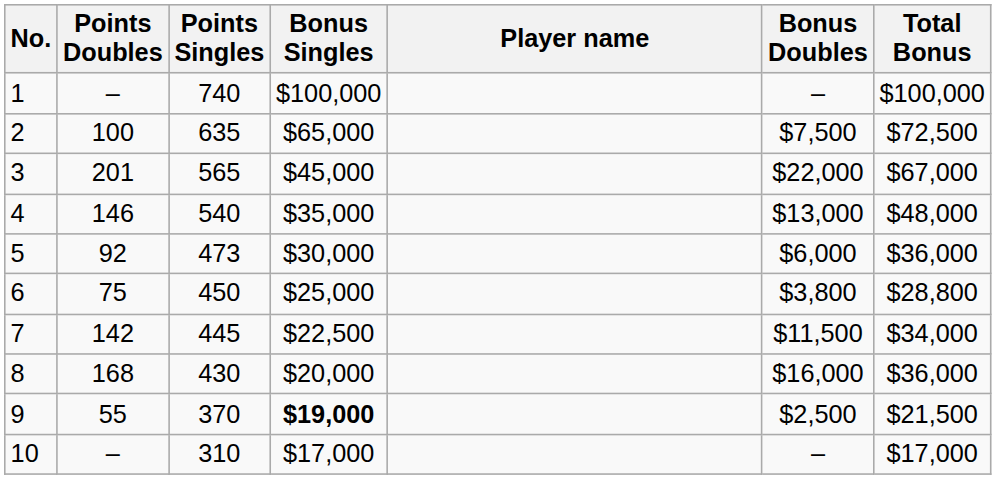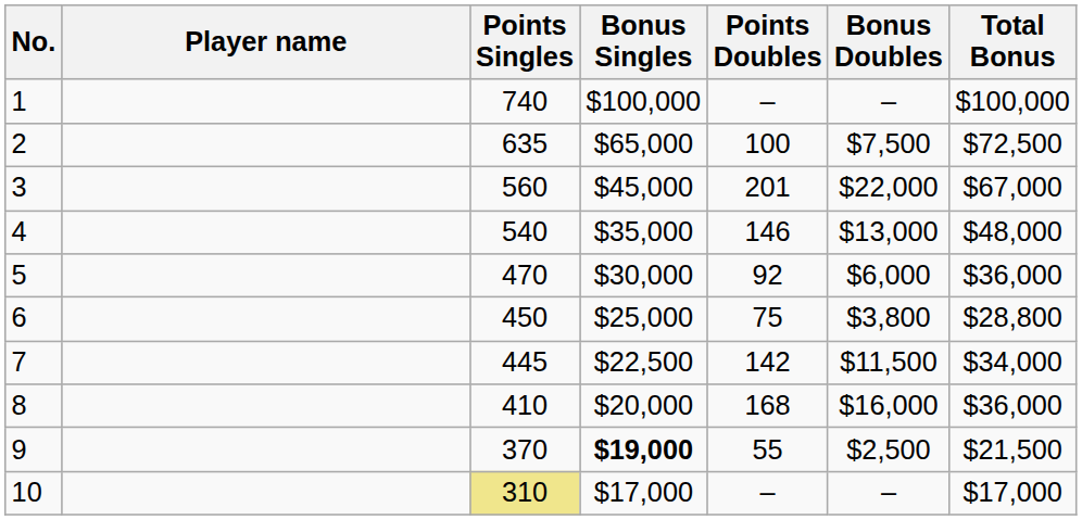columns swapped: Player name <-> Points Doubles
3 | Points Singles: 565 -> 560
5 | Points Singles: 473 -> 470
8 | Points Singles: 430 -> 410
10 | Points Singles: no background -> khaki background
